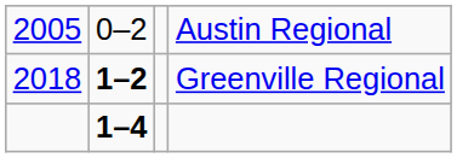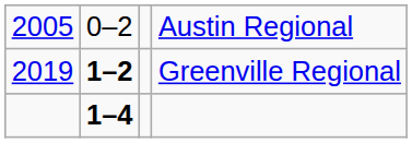Greenville Regional | column 1: 2018 -> 2019
